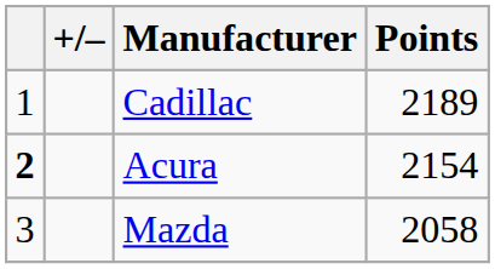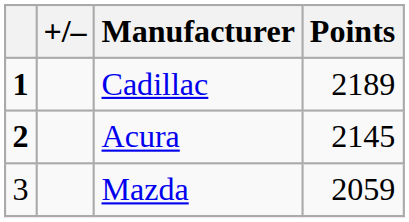Cadillac | column 1: normal -> bold
Acura | Points: 2154 -> 2145
Mazda | Points: 2058 -> 2059
